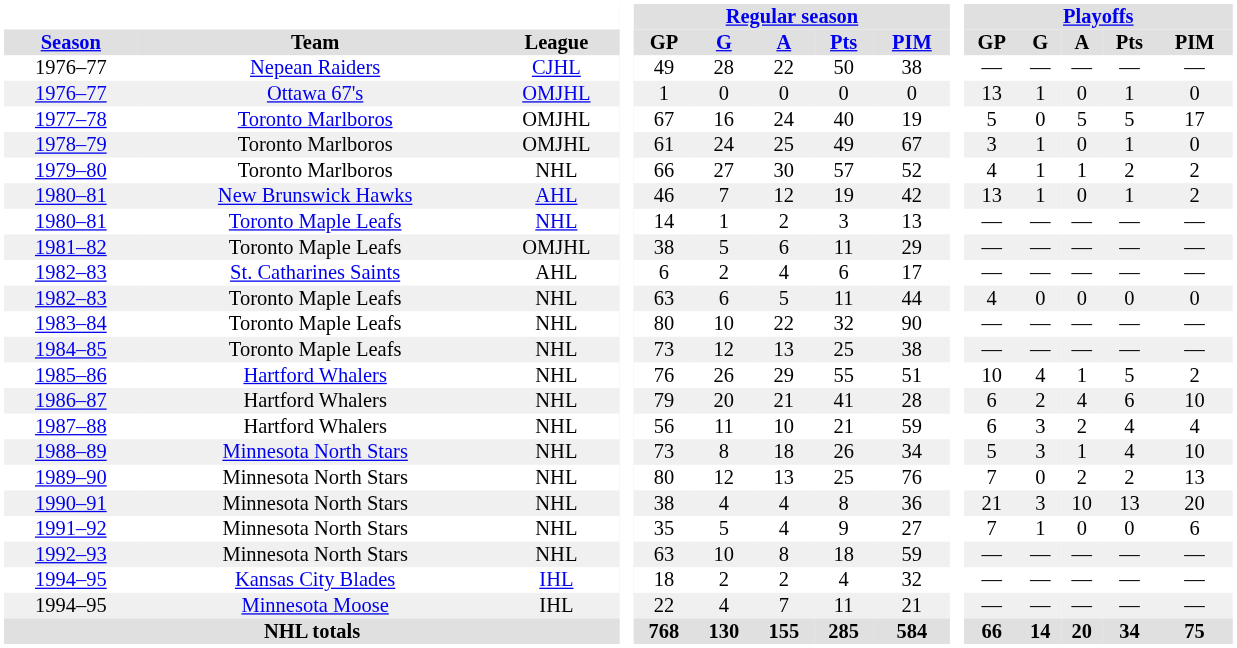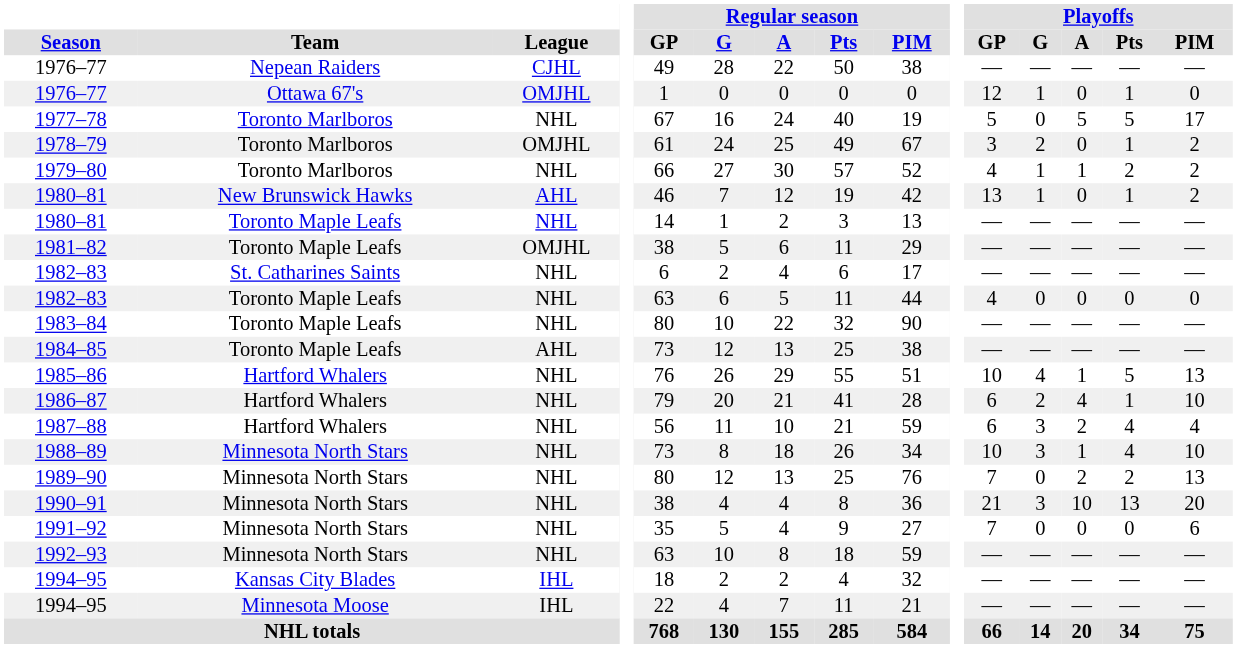1976–77 / Ottawa 67's | Playoffs / GP: 13 -> 12
1977–78 | League: OMJHL -> NHL
1978–79 | Playoffs / G: 1 -> 2
1978–79 | Playoffs / PIM: 0 -> 2
1982–83 / St. Catharines Saints | League: AHL -> NHL
1984–85 | League: NHL -> AHL
1985–86 | Playoffs / PIM: 2 -> 13
1986–87 | Playoffs / Pts: 6 -> 1
1988–89 | Playoffs / GP: 5 -> 10
1991–92 | Playoffs / G: 1 -> 0
